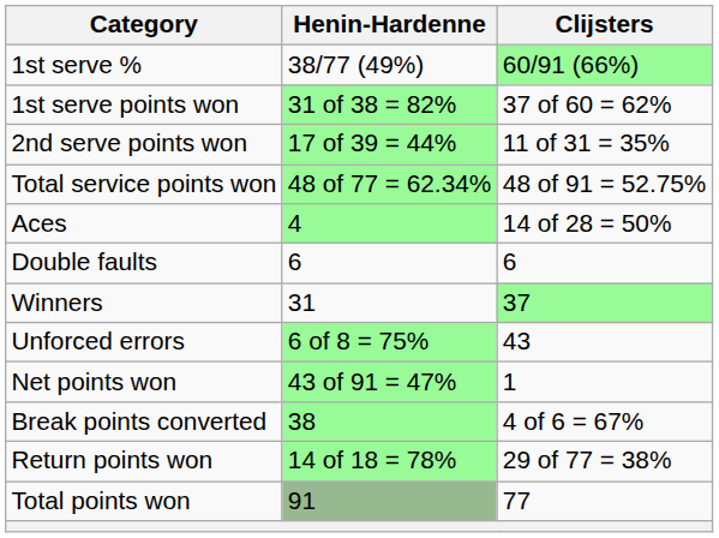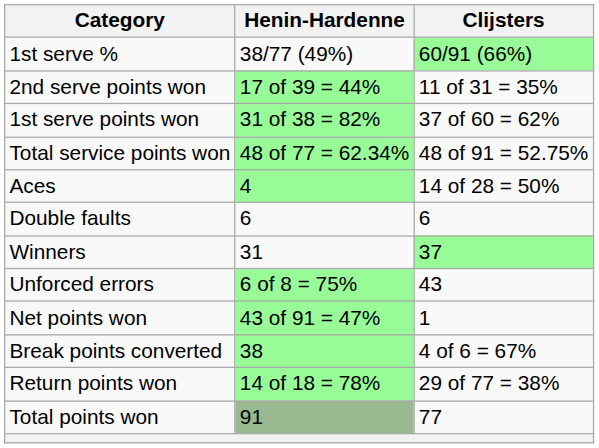rows swapped: 1st serve points won <-> 2nd serve points won
